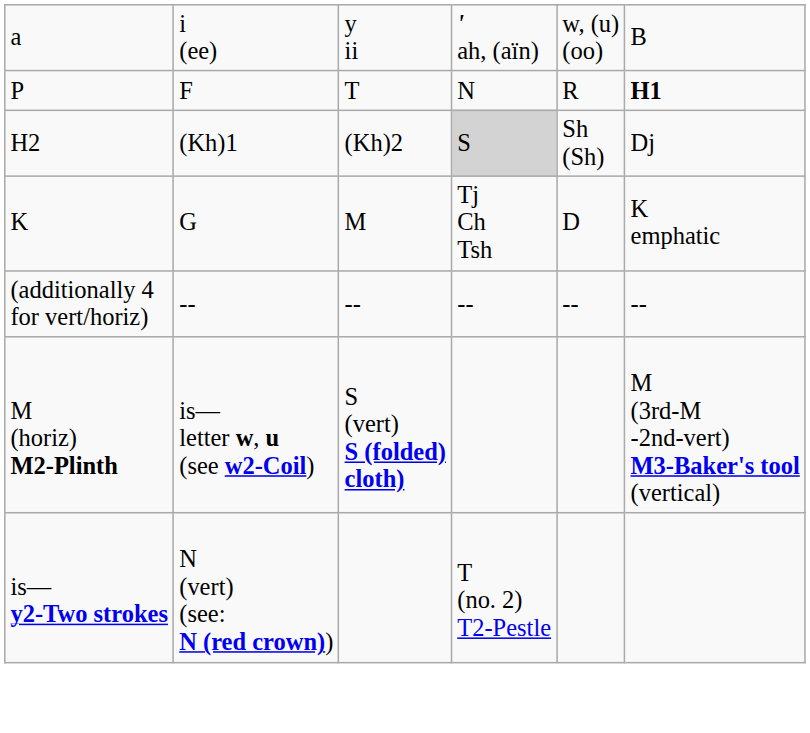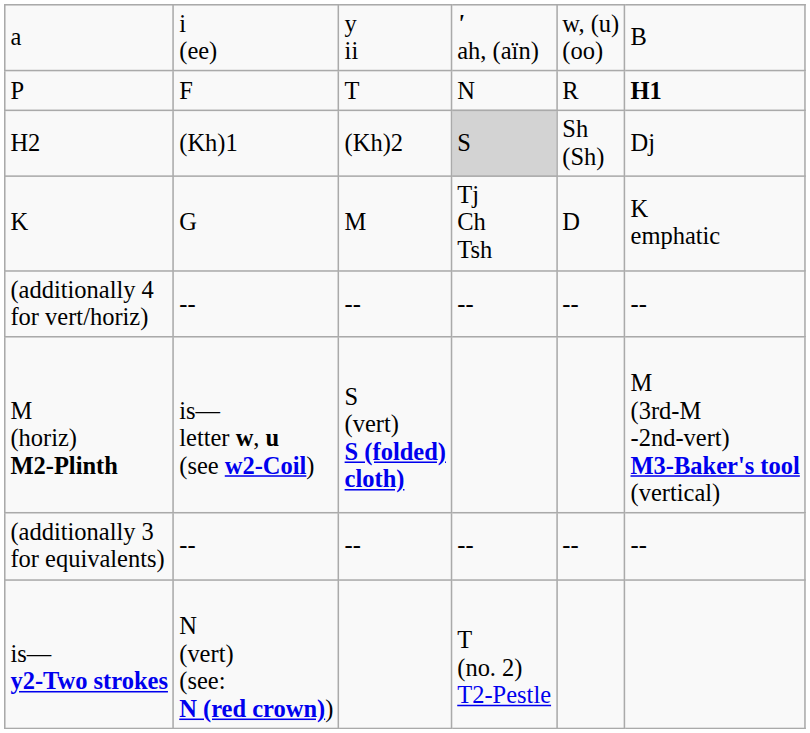+ row: (additionally 3 for equivalents) | -- | -- | -- | -- | --
